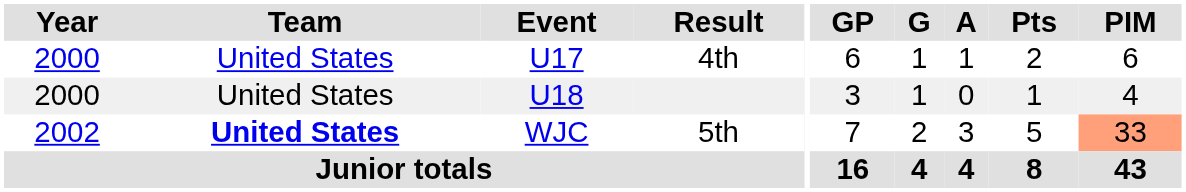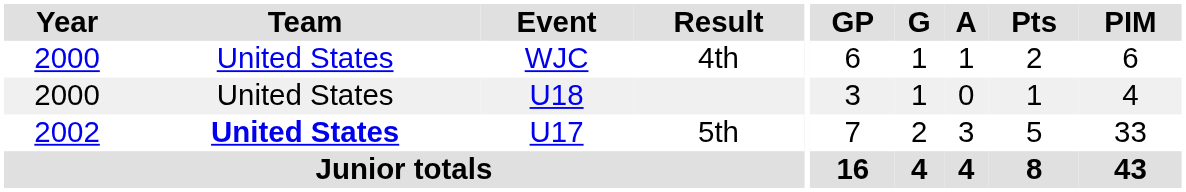4th | Event: U17 -> WJC
5th | Event: WJC -> U17
5th | PIM: lightsalmon background -> no background
